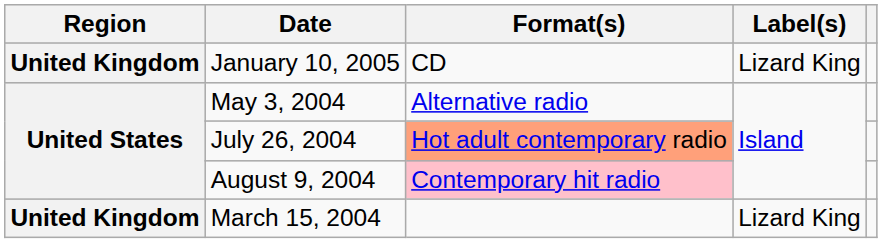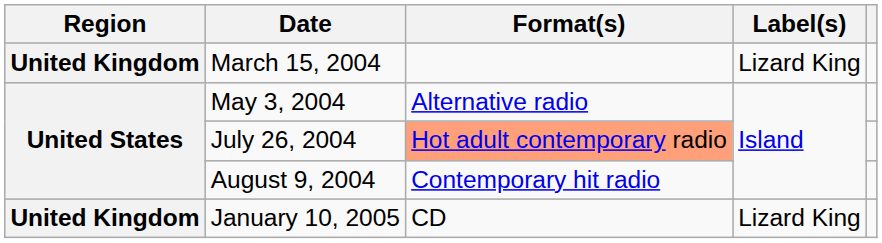rows swapped: March 15, 2004 <-> January 10, 2005
August 9, 2004 | Format(s): pink background -> no background
